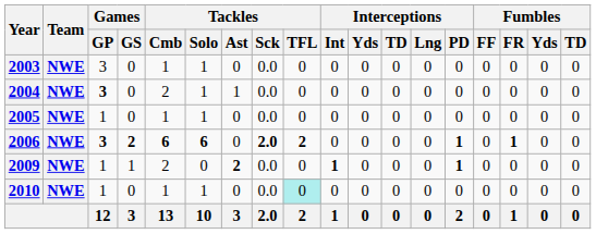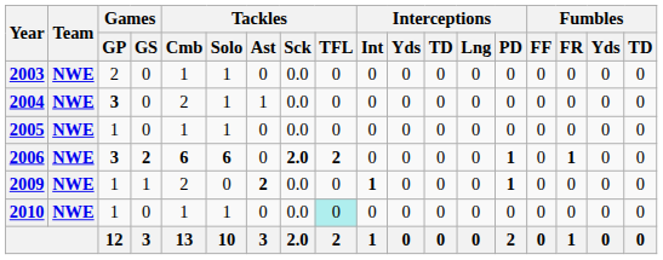2003 | Games / GP: 3 -> 2
